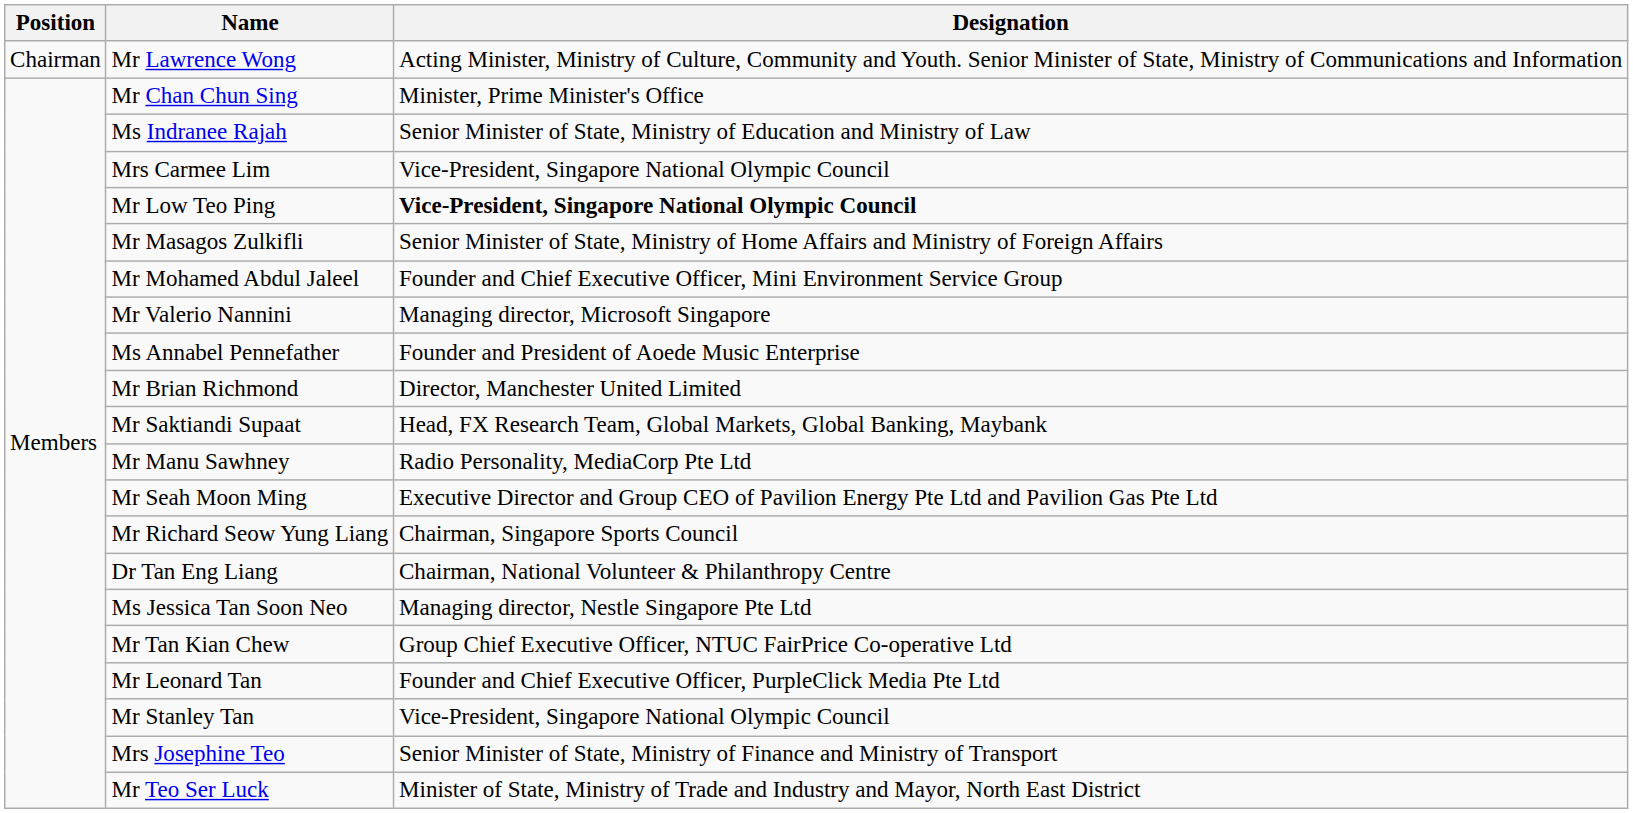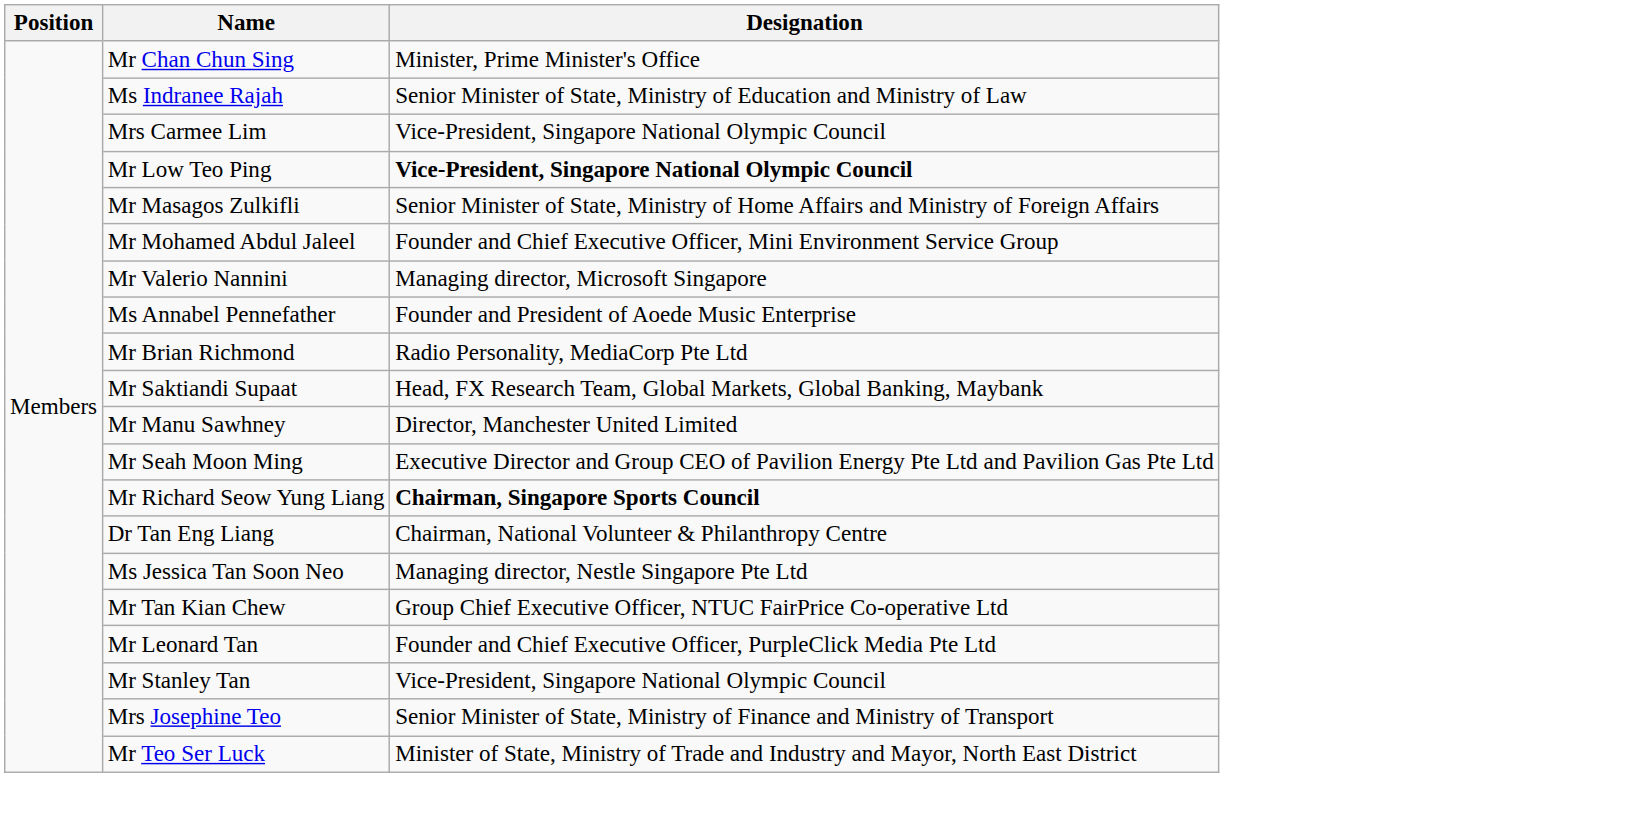- row: Chairman | Mr Lawrence Wong | Acting Minister, Ministry of Culture, Community and Youth. Senior Minister of State, Ministry of Communications and Information
Mr Brian Richmond | Designation: Director, Manchester United Limited -> Radio Personality, MediaCorp Pte Ltd
Mr Manu Sawhney | Designation: Radio Personality, MediaCorp Pte Ltd -> Director, Manchester United Limited
Mr Richard Seow Yung Liang | Designation: normal -> bold
